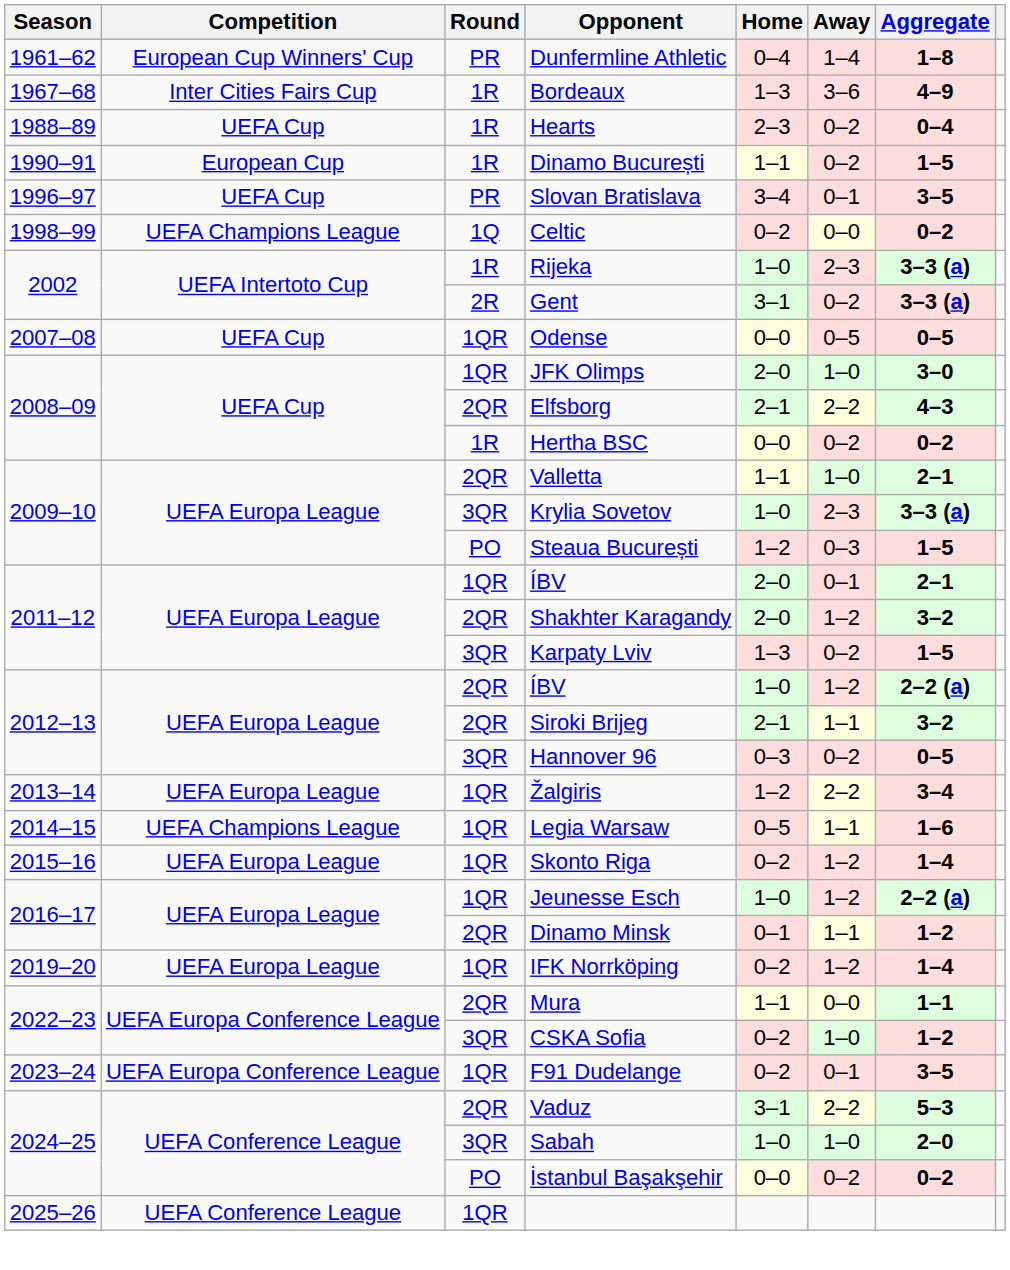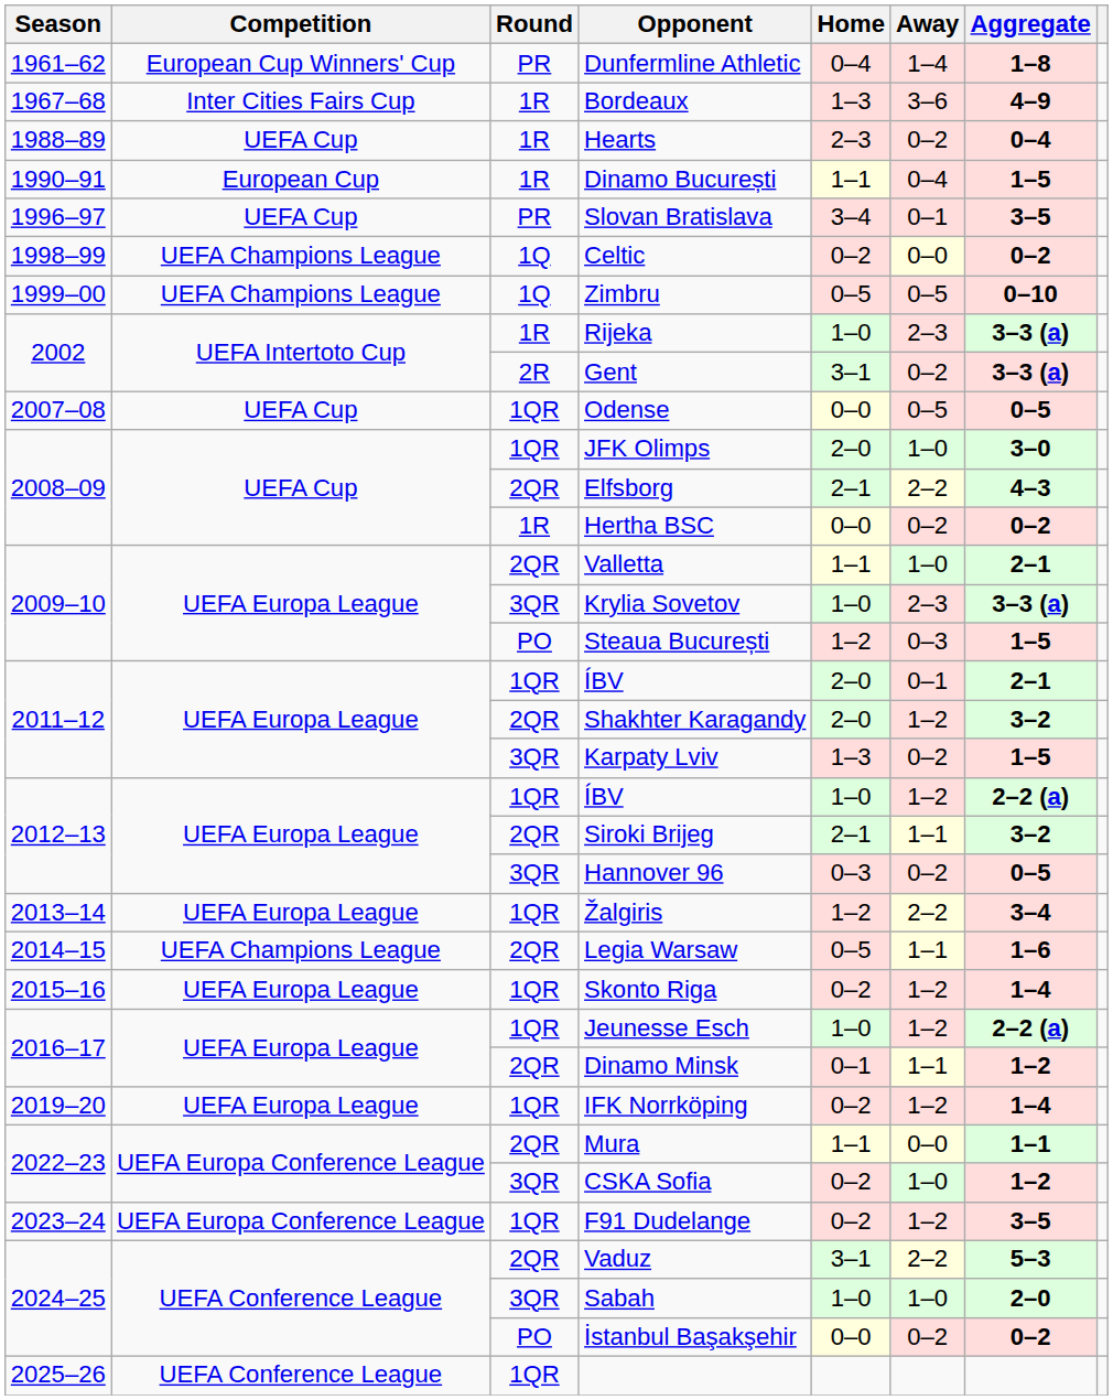Dinamo București | Away: 0–2 -> 0–4
+ row: 1999–00 | UEFA Champions League | 1Q | Zimbru | 0–5 | 0–5 | 0–10
2012–13 / ÍBV | Round: 2QR -> 1QR
Legia Warsaw | Round: 1QR -> 2QR
F91 Dudelange | Away: 0–1 -> 1–2
